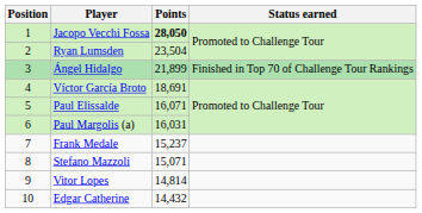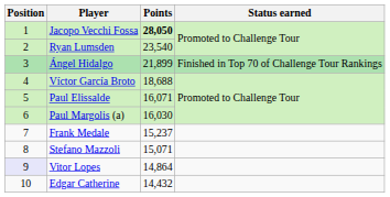Ryan Lumsden | Points: 23,504 -> 23,540
Víctor García Broto | Points: 18,691 -> 18,688
Paul Margolis (a) | Points: 16,031 -> 16,030
Vitor Lopes | Position: no background -> lavender background
Vitor Lopes | Points: 14,814 -> 14,864
